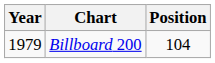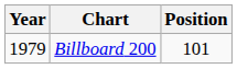Billboard 200 | Position: 104 -> 101
